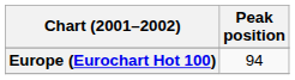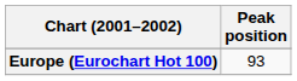Europe (Eurochart Hot 100) | Peak position: 94 -> 93
